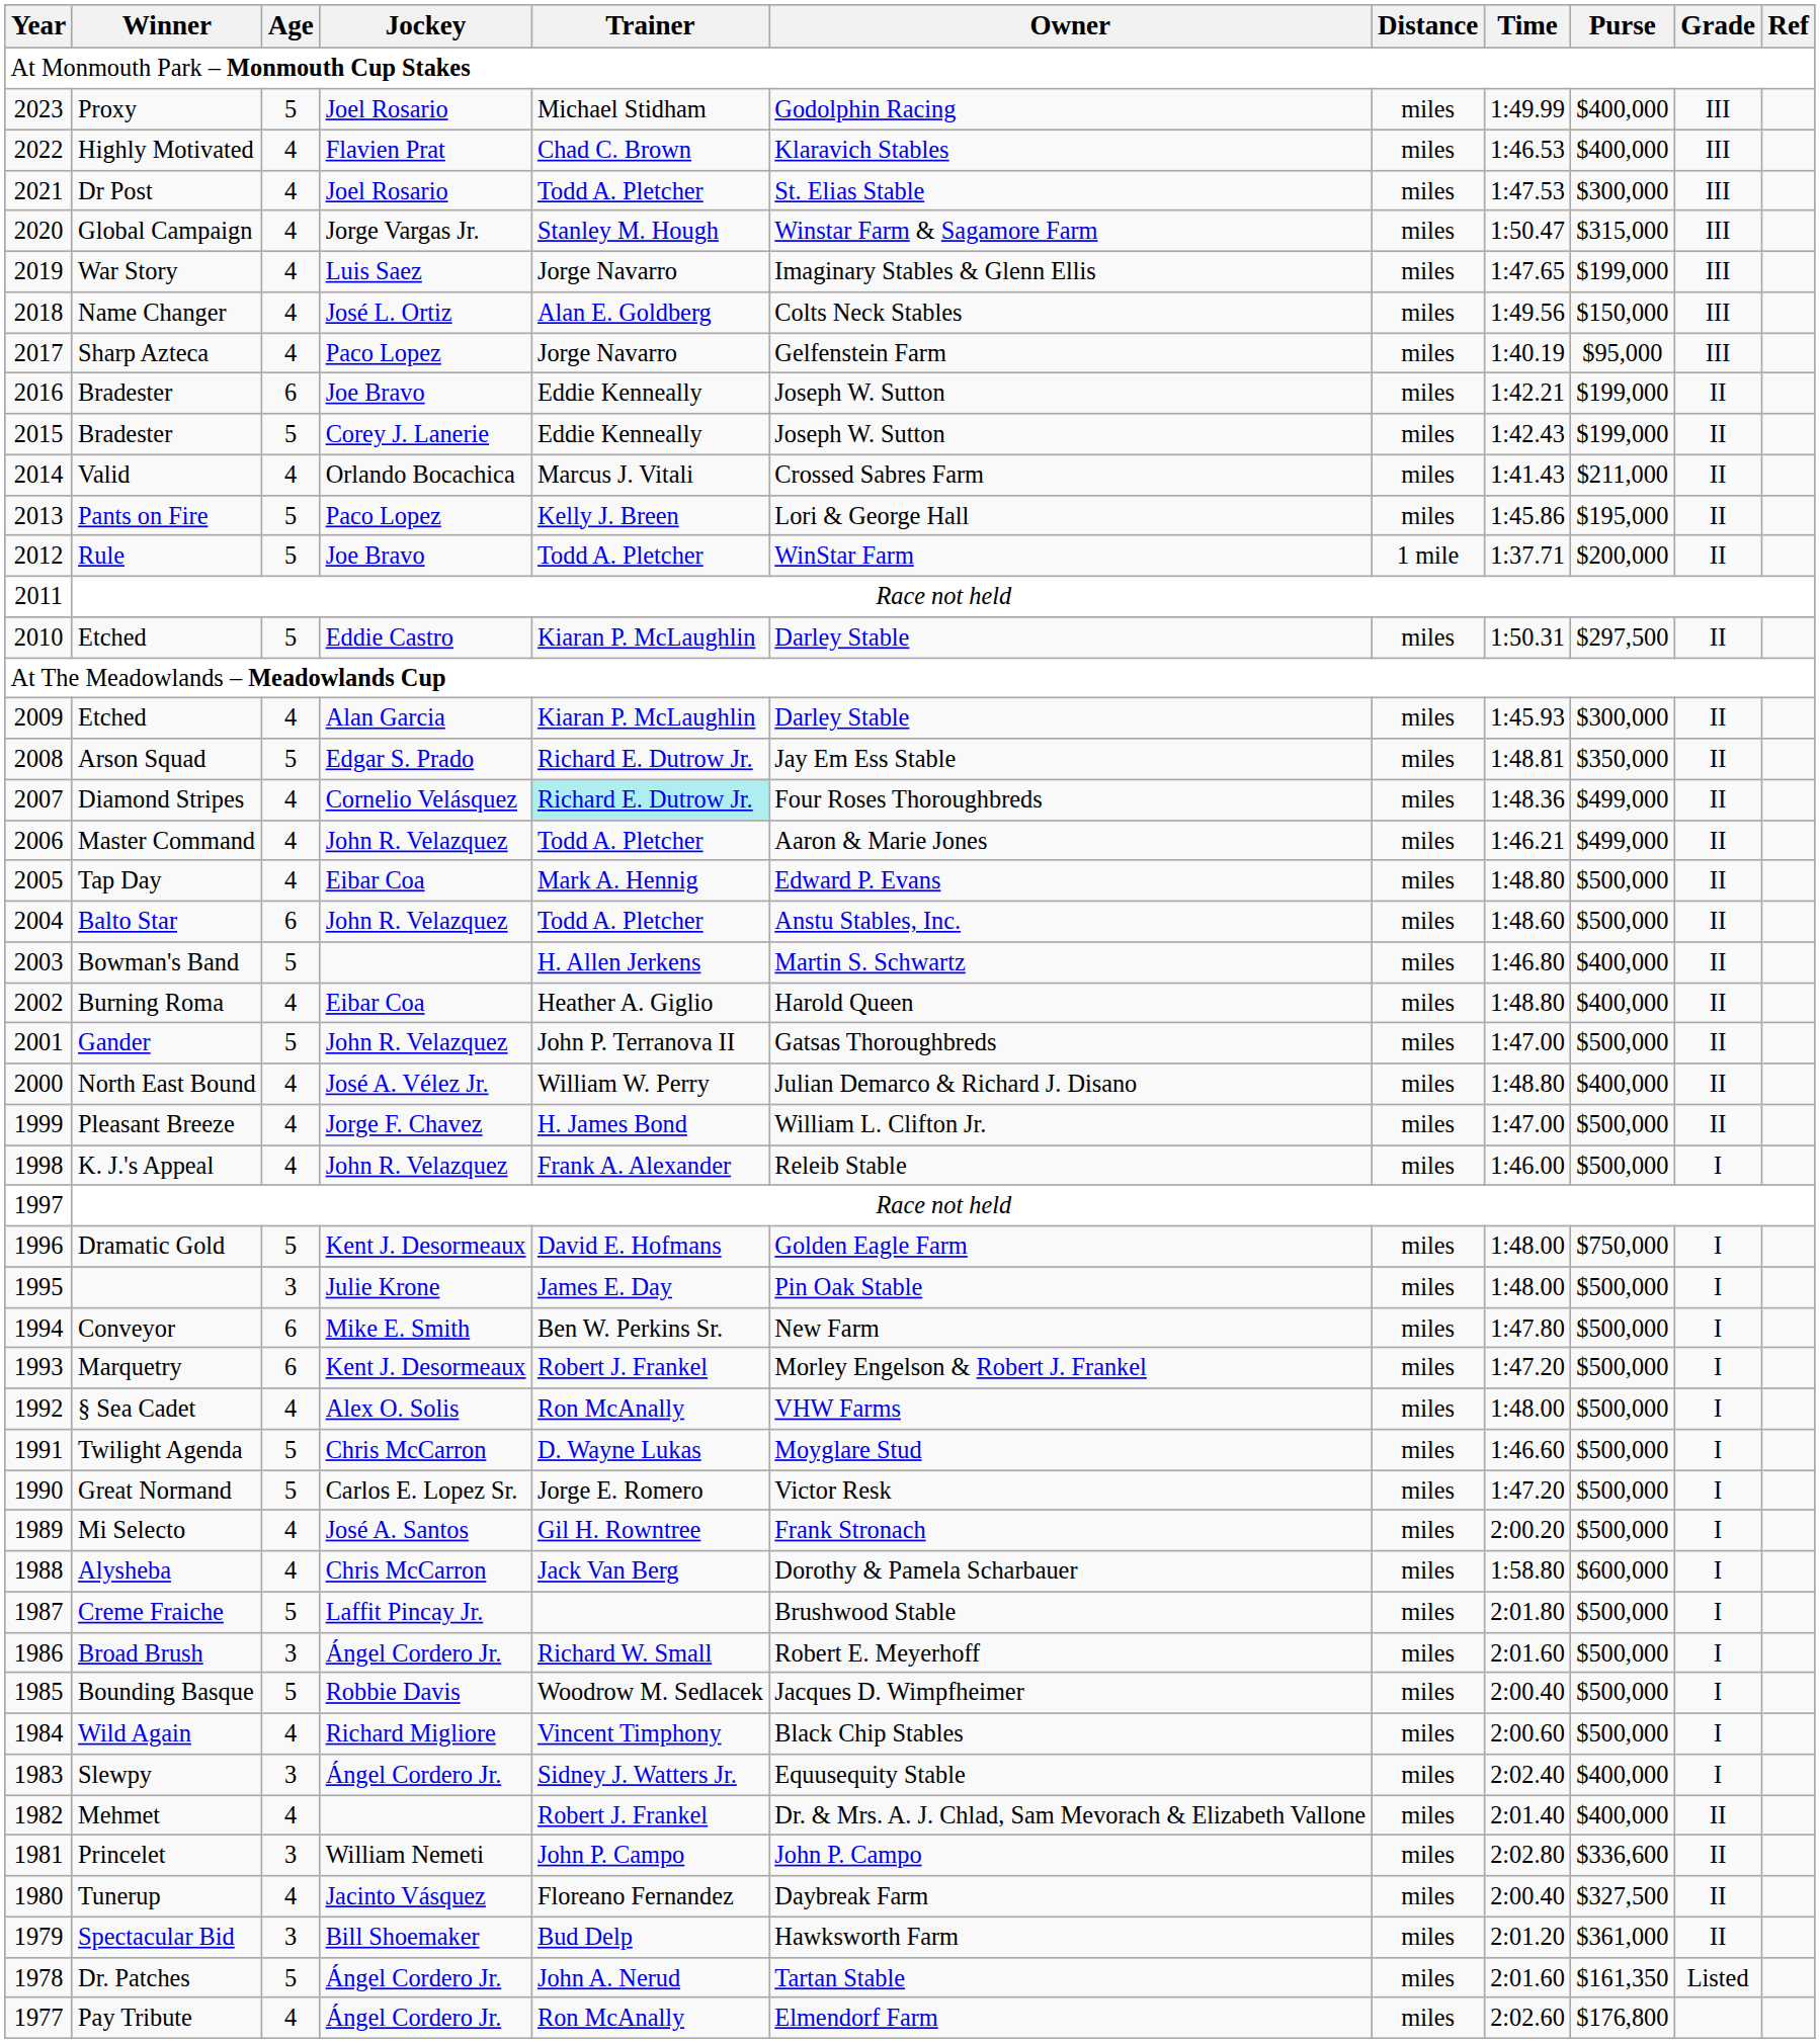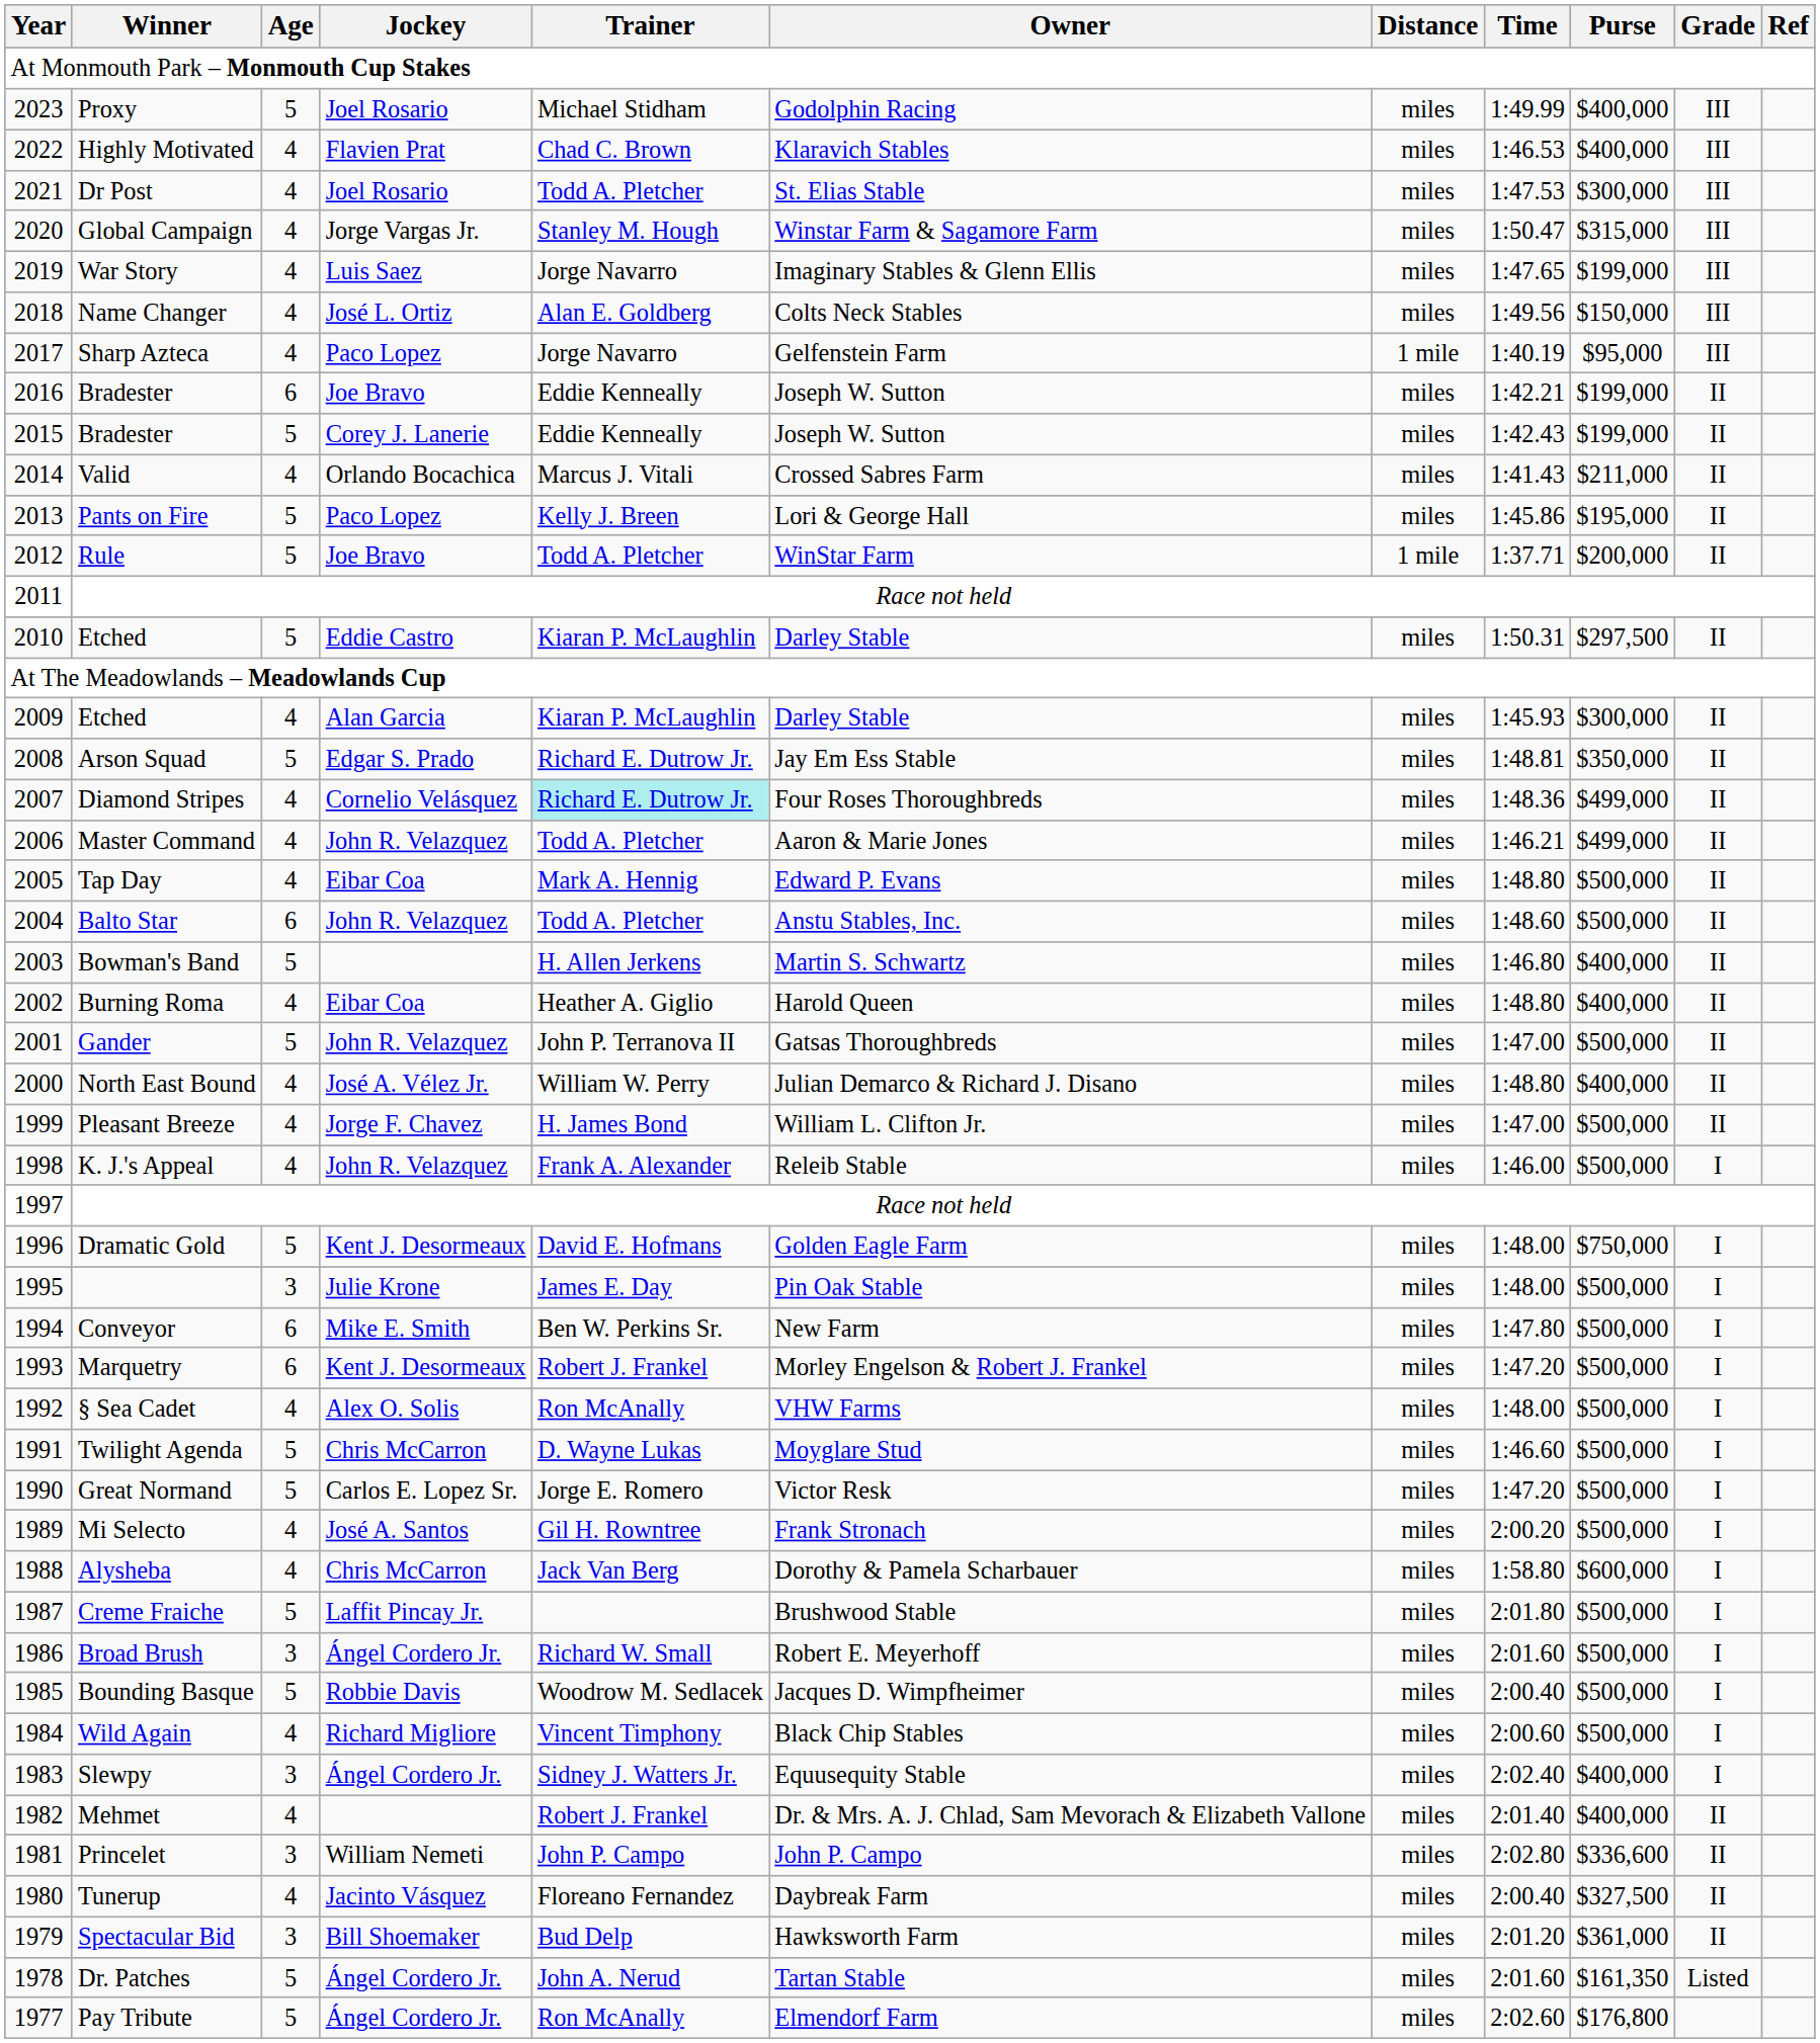Sharp Azteca | Distance: miles -> 1 mile
Pay Tribute | Age: 4 -> 5
